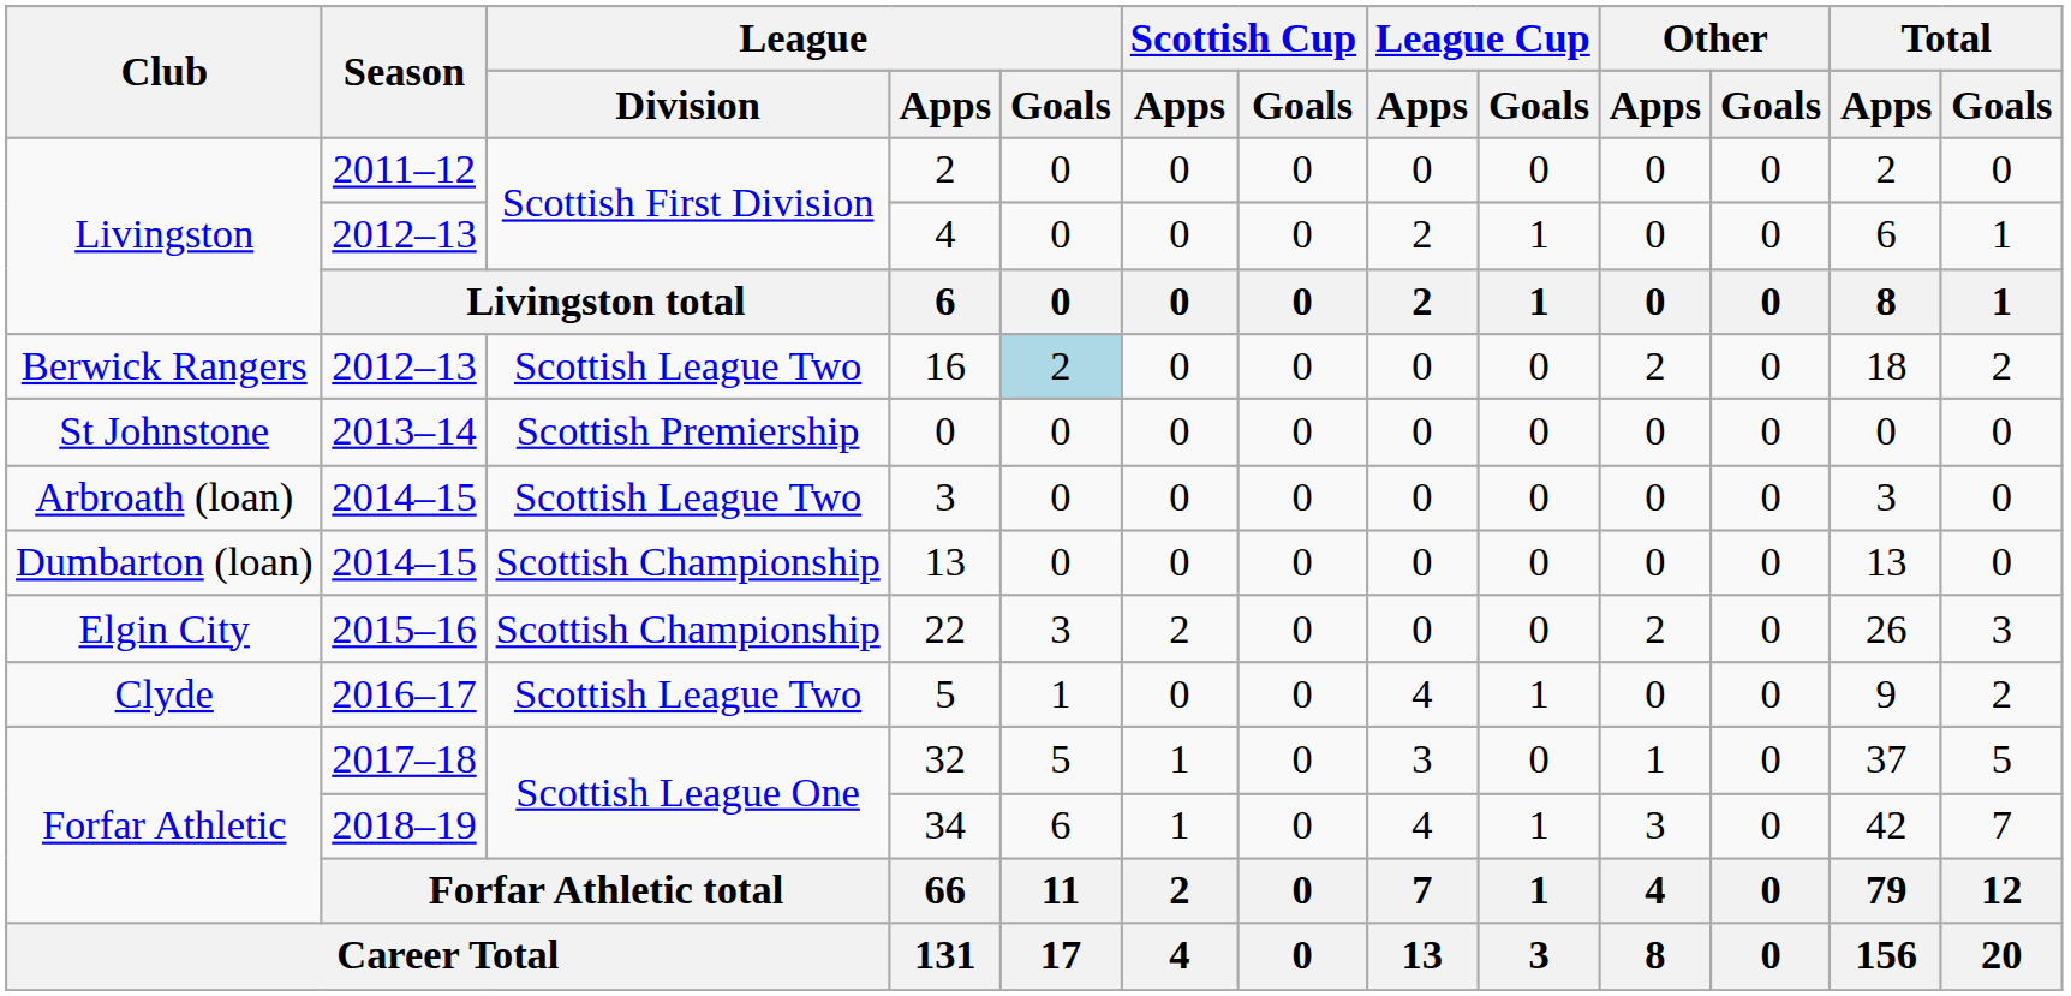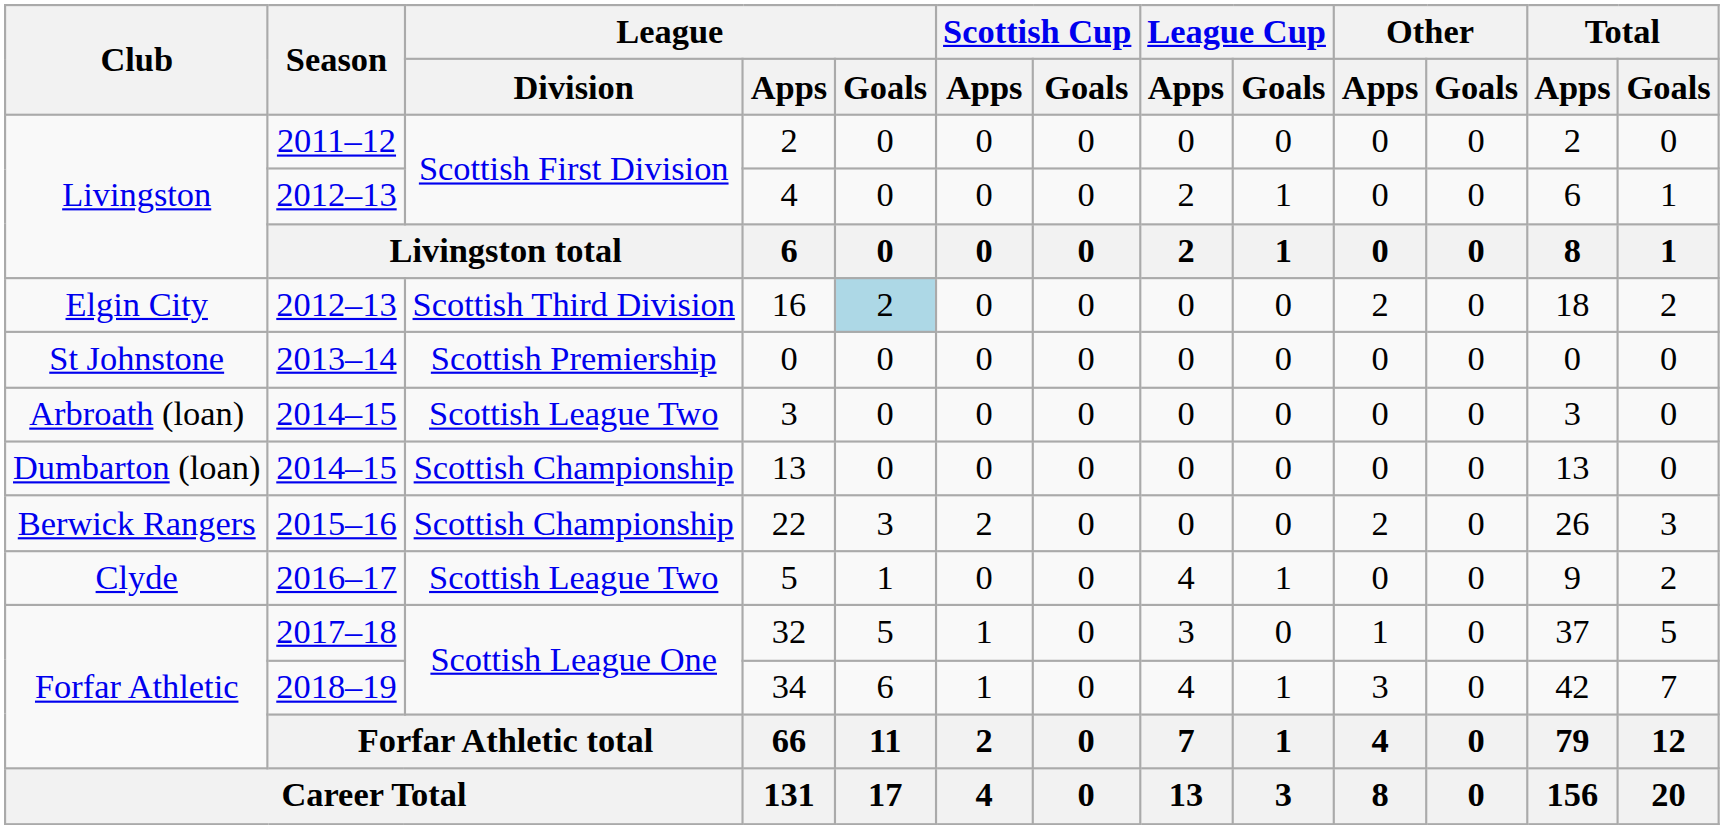16 | Club: Berwick Rangers -> Elgin City
16 | League / Division: Scottish League Two -> Scottish Third Division
22 | Club: Elgin City -> Berwick Rangers
